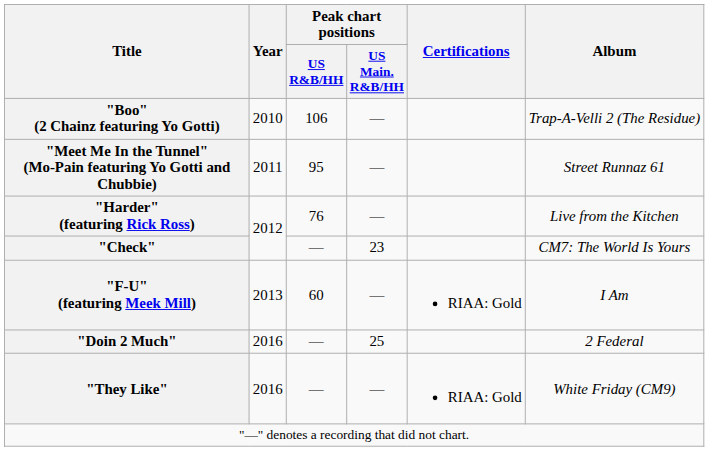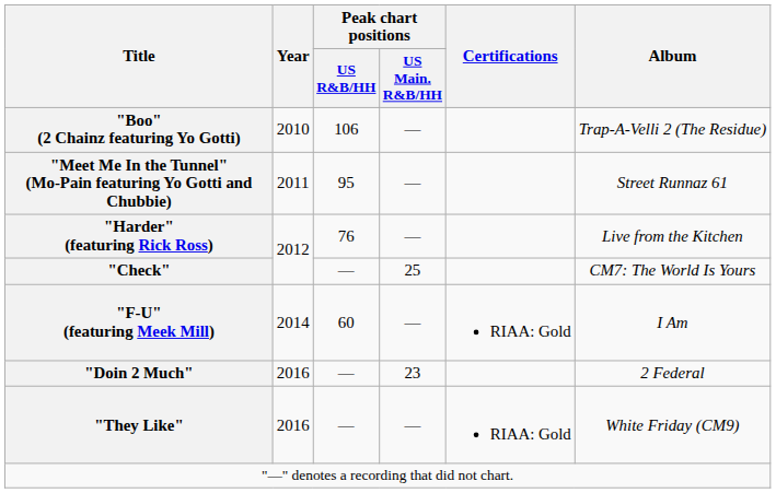"Check" | Peak chart positions / US Main. R&B/HH: 23 -> 25
"F-U" (featuring Meek Mill) | Year: 2013 -> 2014
"Doin 2 Much" | Peak chart positions / US Main. R&B/HH: 25 -> 23
